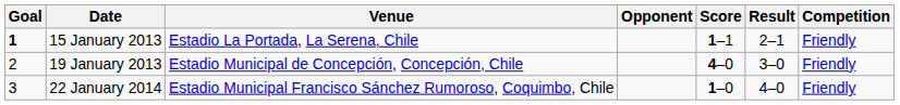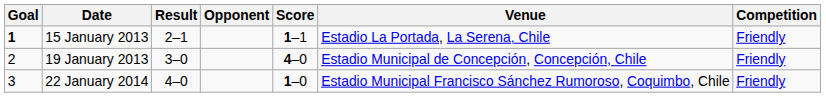columns swapped: Venue <-> Result
